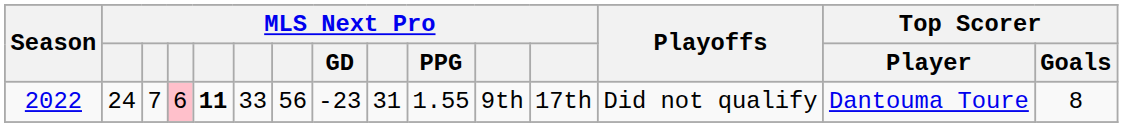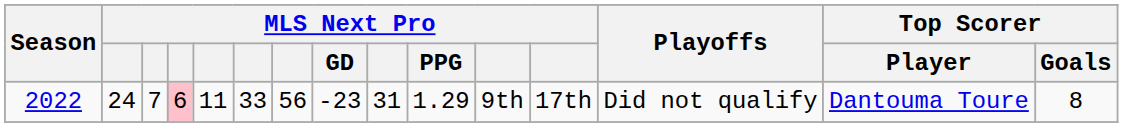2022 | column 5: bold -> normal
2022 | MLS Next Pro / PPG: 1.55 -> 1.29
